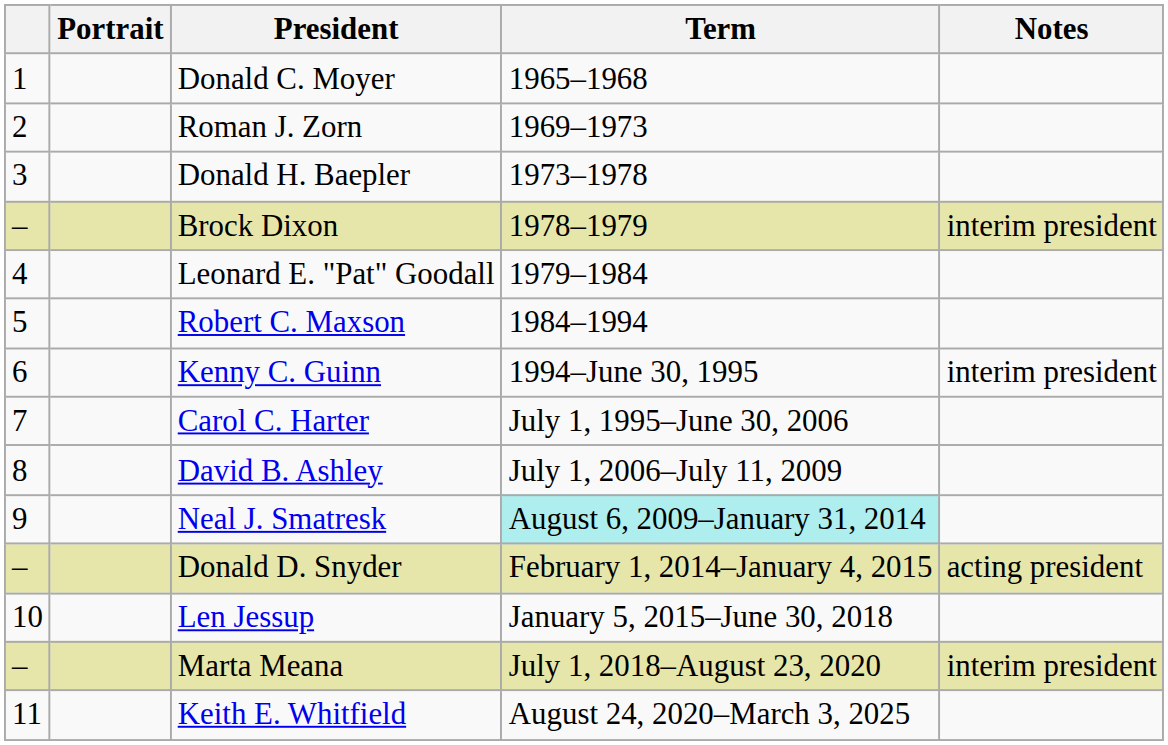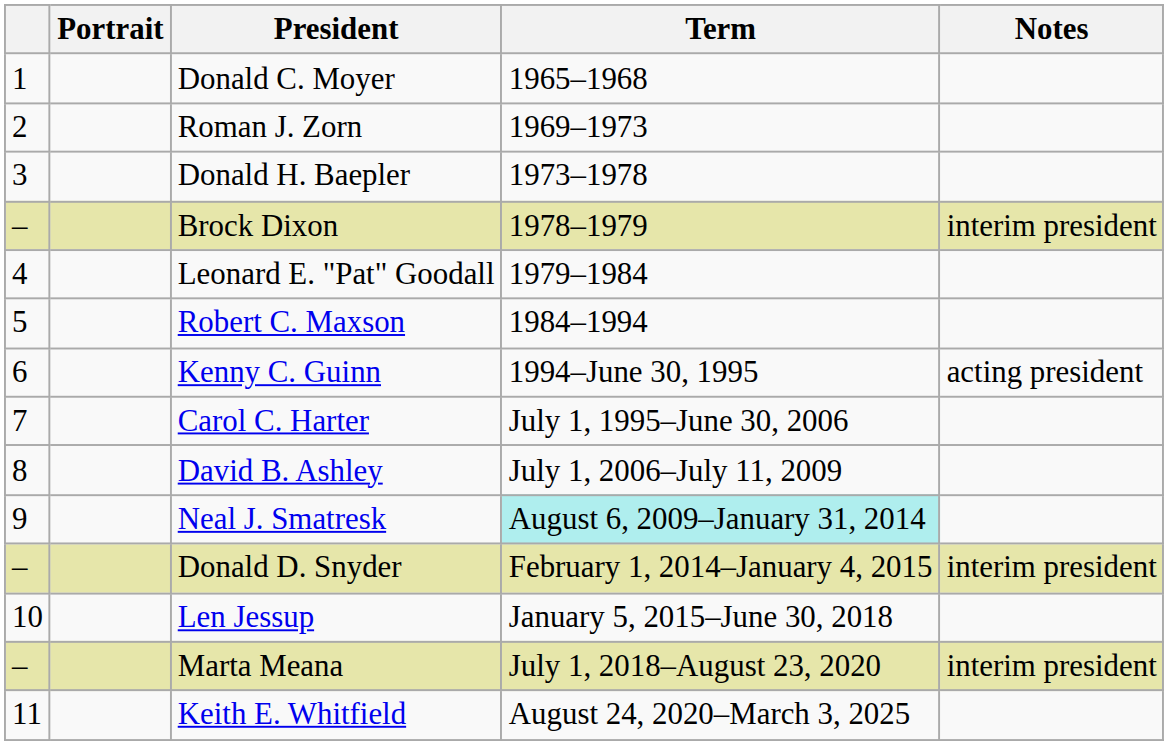Kenny C. Guinn | Notes: interim president -> acting president
Donald D. Snyder | Notes: acting president -> interim president
